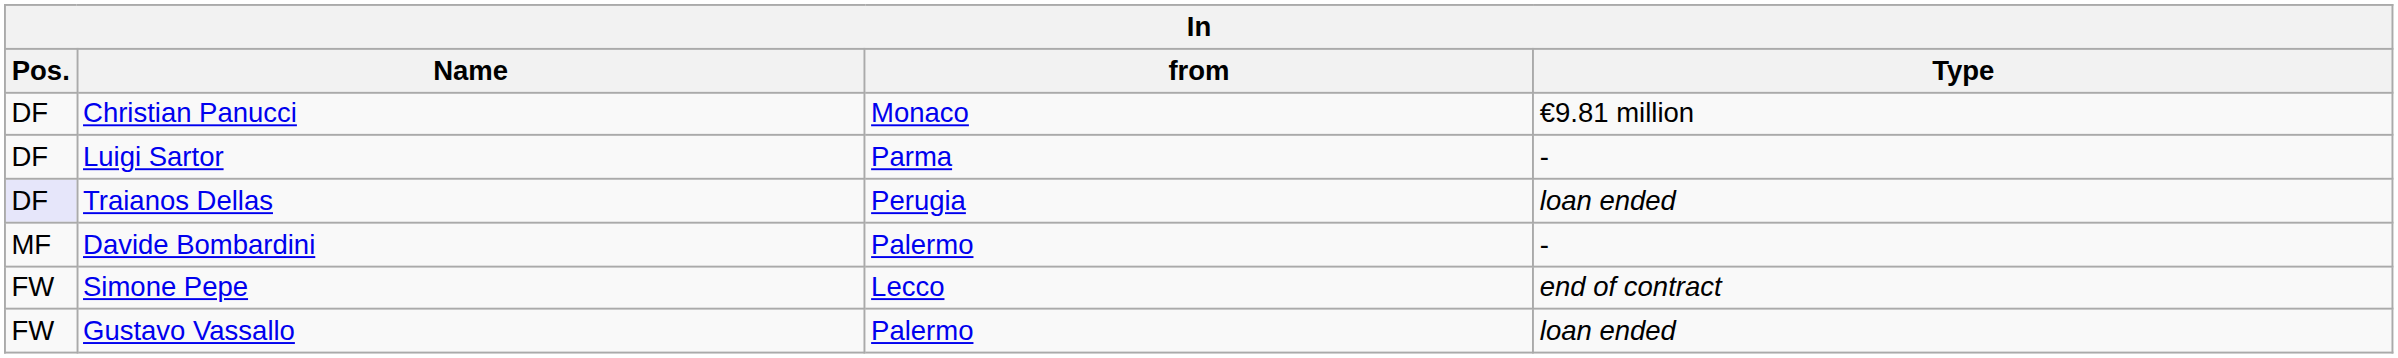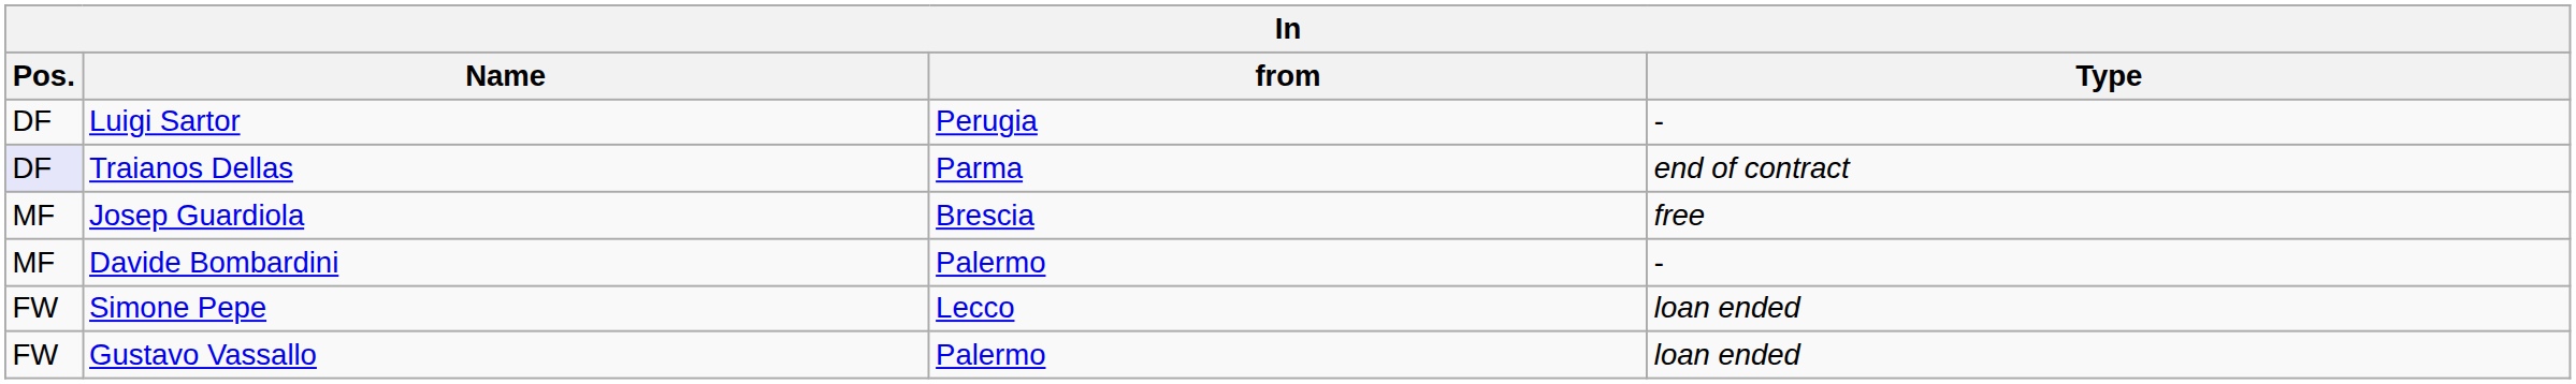- row: DF | Christian Panucci | Monaco | €9.81 million
Luigi Sartor | from: Parma -> Perugia
Traianos Dellas | from: Perugia -> Parma
Traianos Dellas | Type: loan ended -> end of contract
+ row: MF | Josep Guardiola | Brescia | free
Simone Pepe | Type: end of contract -> loan ended
